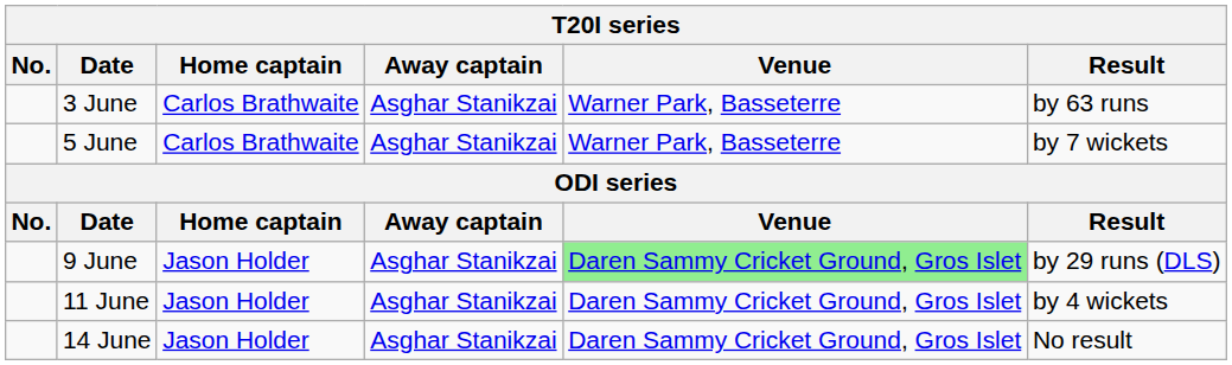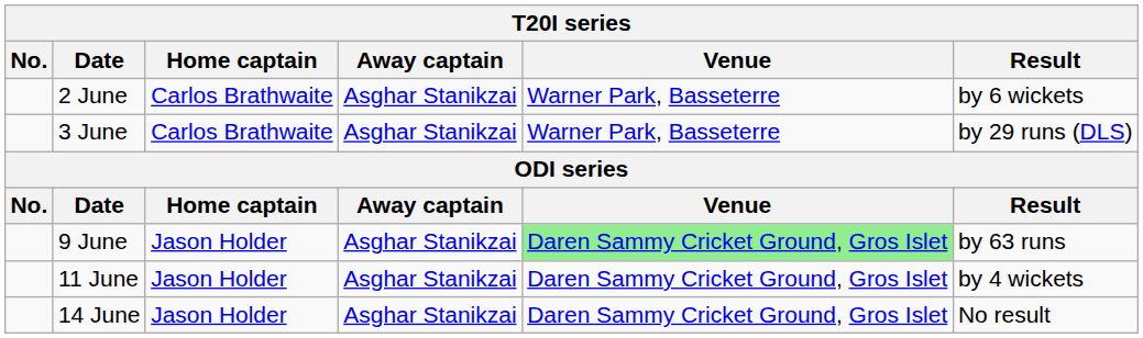+ row: 2 June | Carlos Brathwaite | Asghar Stanikzai | Warner Park, Basseterre | by 6 wickets
3 June | Result: by 63 runs -> by 29 runs (DLS)
- row: 5 June | Carlos Brathwaite | Asghar Stanikzai | Warner Park, Basseterre | by 7 wickets
9 June | Result: by 29 runs (DLS) -> by 63 runs
